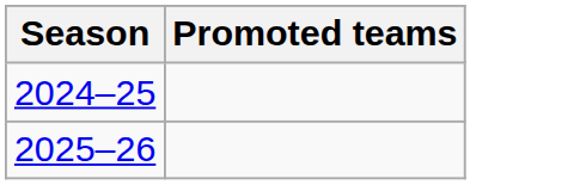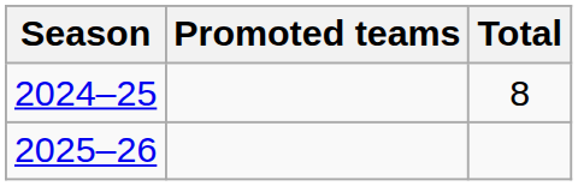+ column: Total | 8
